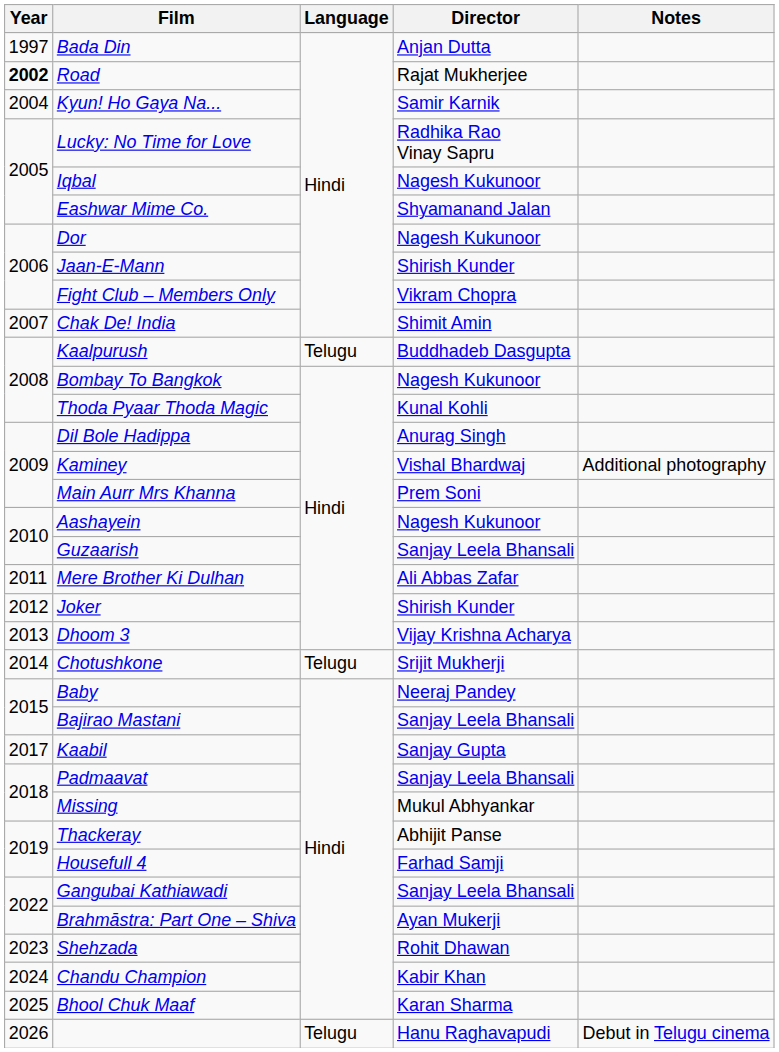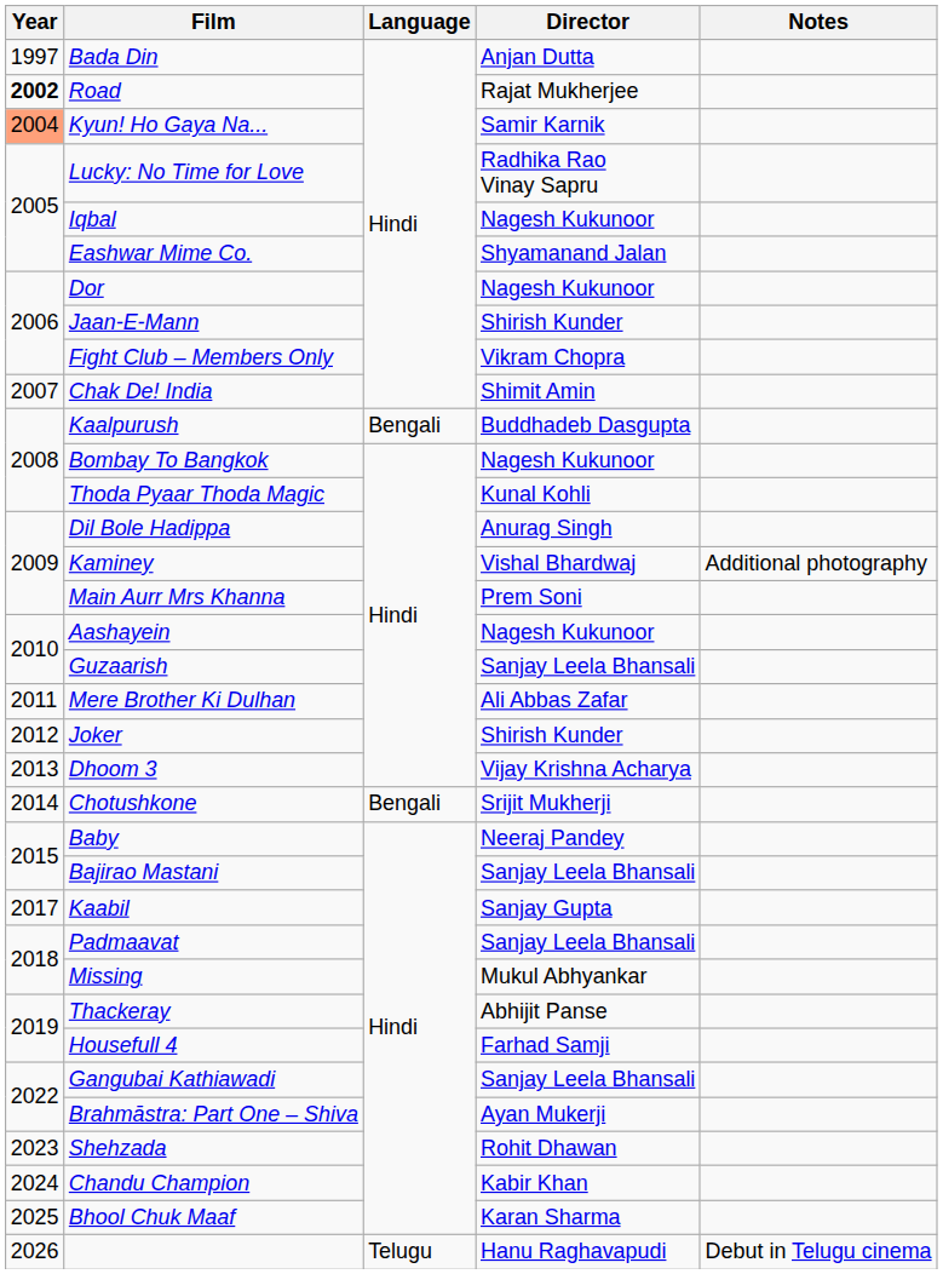Kyun! Ho Gaya Na... | Year: no background -> lightsalmon background
Kaalpurush | Language: Telugu -> Bengali
Chotushkone | Language: Telugu -> Bengali
